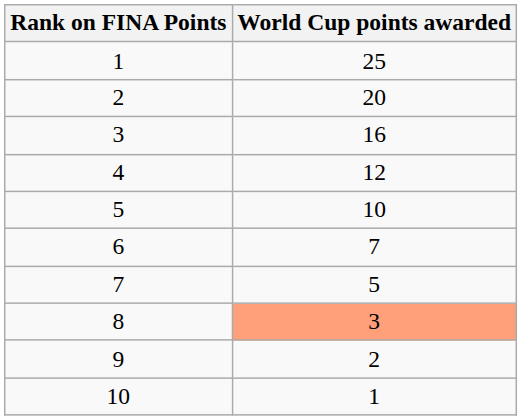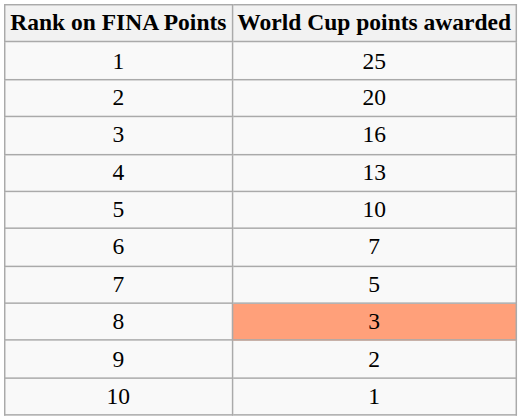4 | World Cup points awarded: 12 -> 13
